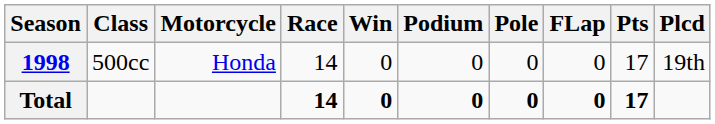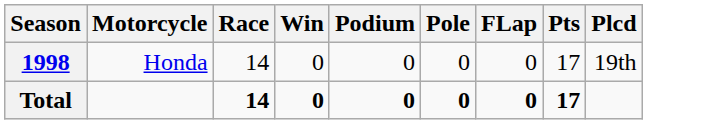- column: Class | 500cc
